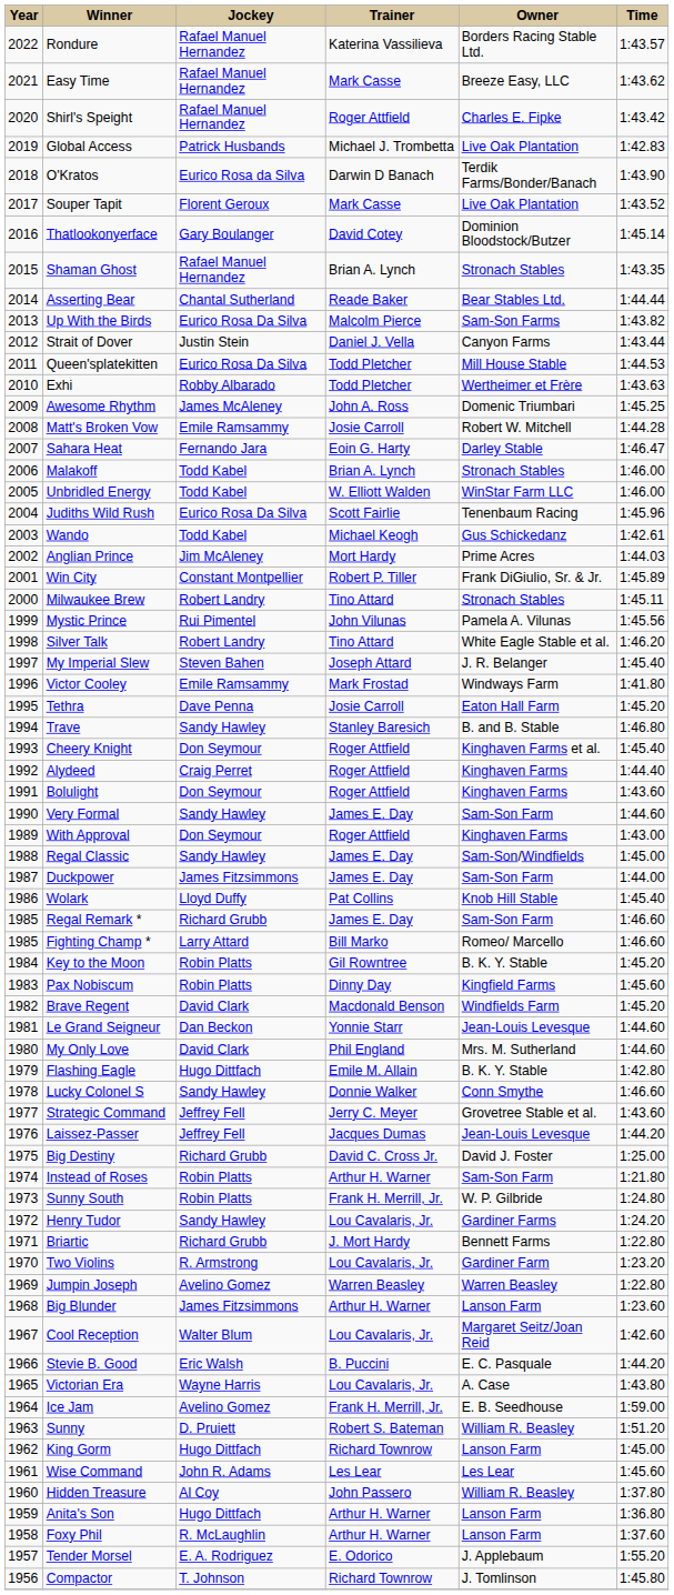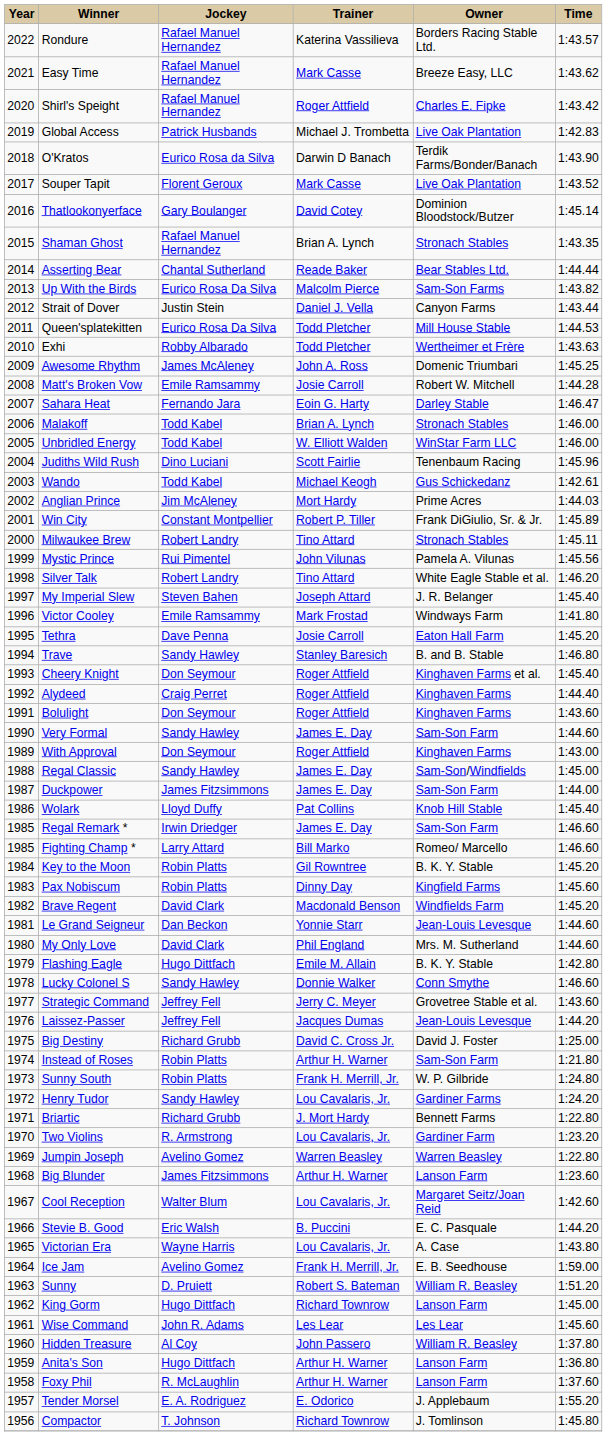Judiths Wild Rush | Jockey: Eurico Rosa Da Silva -> Dino Luciani
Regal Remark * | Jockey: Richard Grubb -> Irwin Driedger
